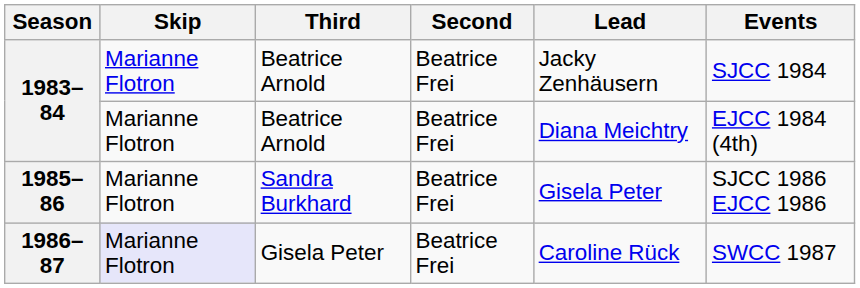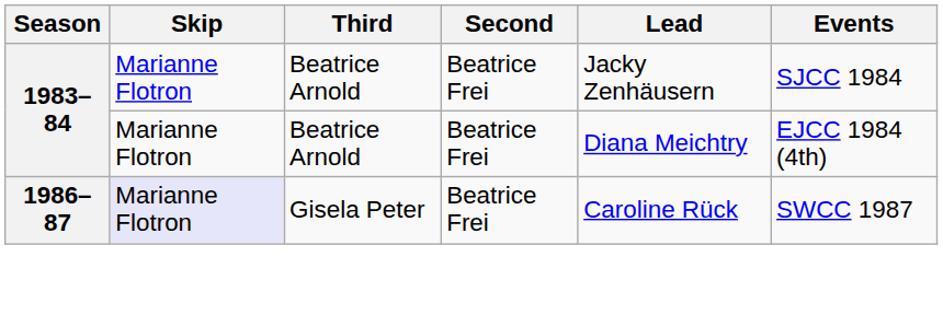- row: 1985–86 | Marianne Flotron | Sandra Burkhard | Beatrice Frei | Gisela Peter | SJCC 1986 EJCC 1986
